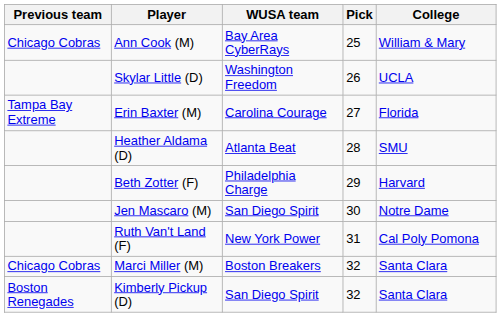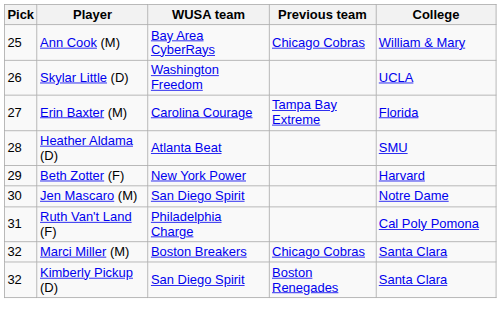columns swapped: Pick <-> Previous team
Beth Zotter (F) | WUSA team: Philadelphia Charge -> New York Power
Ruth Van't Land (F) | WUSA team: New York Power -> Philadelphia Charge
